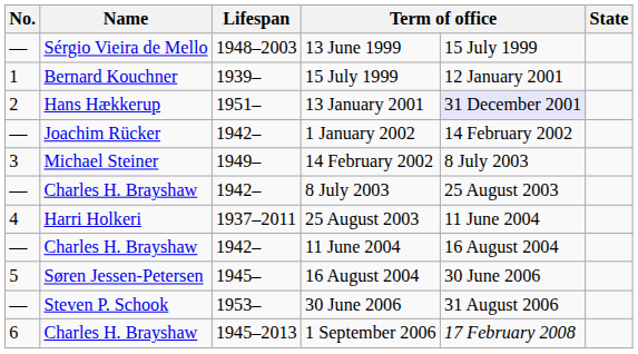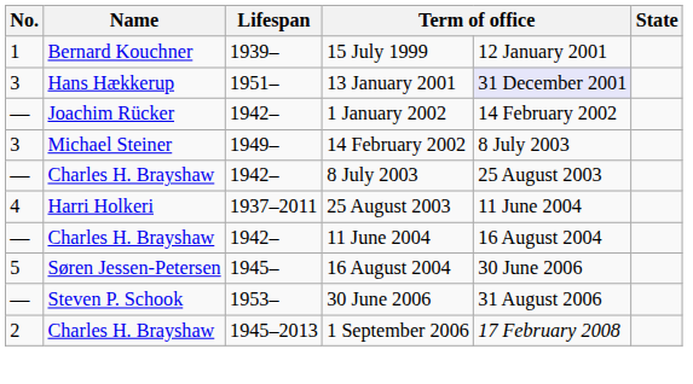- row: — | Sérgio Vieira de Mello | 1948–2003 | 13 June 1999 | 15 July 1999
13 January 2001 | No.: 2 -> 3
1 September 2006 | No.: 6 -> 2
